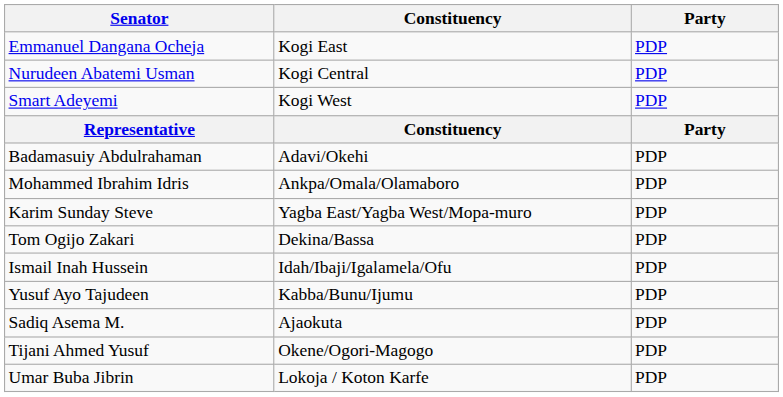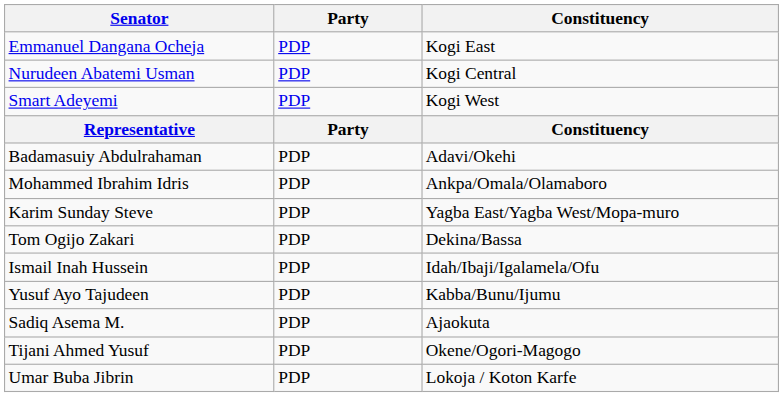columns swapped: Constituency <-> Party
